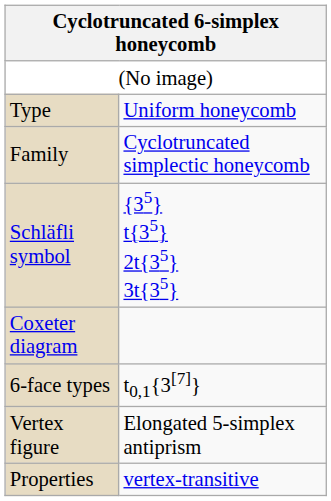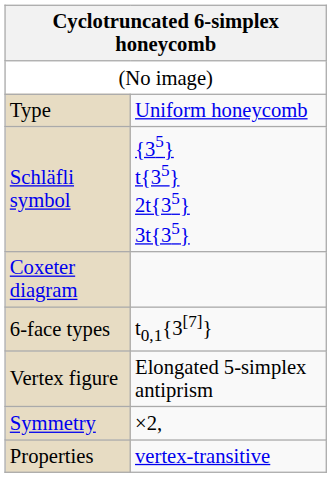- row: Family | Cyclotruncated simplectic honeycomb
+ row: Symmetry | ×2,
